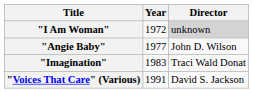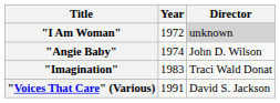"Angie Baby" | Year: 1977 -> 1974
